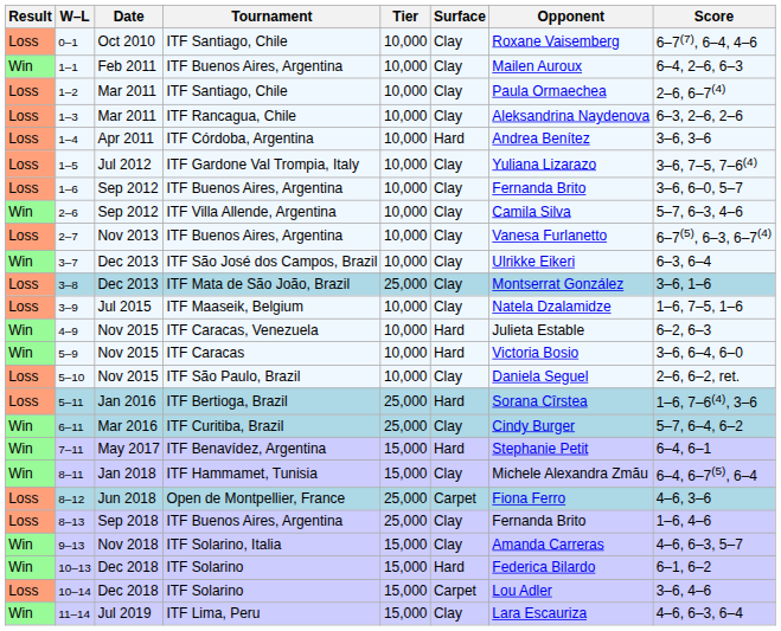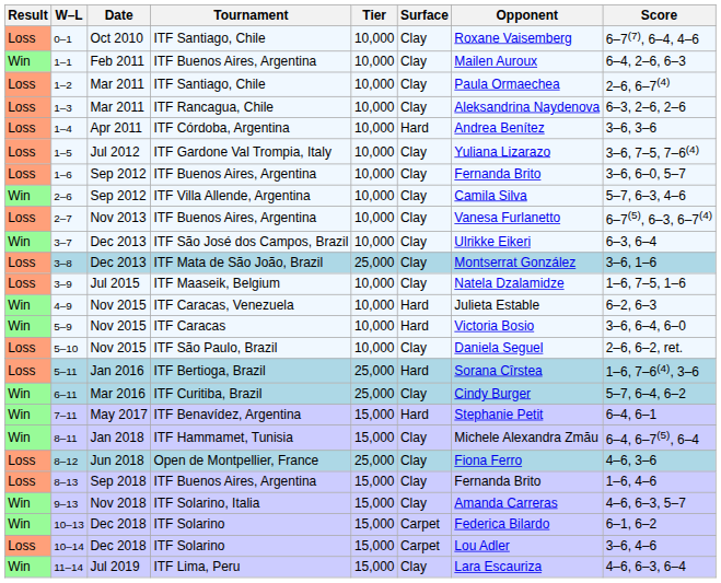8–12 | Surface: Carpet -> Clay
8–13 | Tier: 25,000 -> 15,000
10–13 | Surface: Hard -> Carpet
